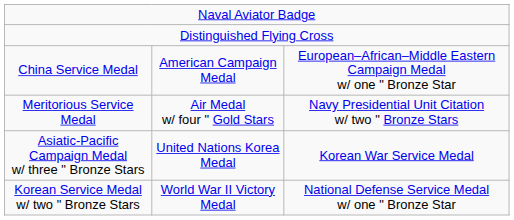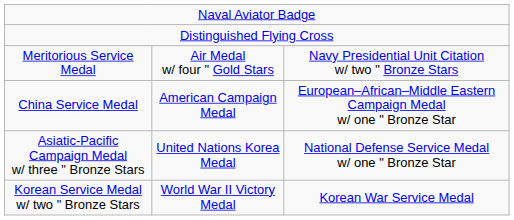rows swapped: Meritorious Service Medal <-> China Service Medal
Asiatic-Pacific Campaign Medal w/ three " Bronze Stars | column 3: Korean War Service Medal -> National Defense Service Medal w/ one " Bronze Star
Korean Service Medal w/ two " Bronze Stars | column 3: National Defense Service Medal w/ one " Bronze Star -> Korean War Service Medal
